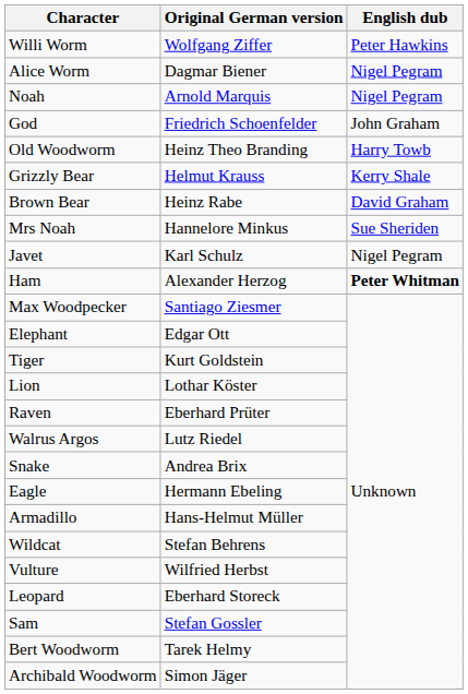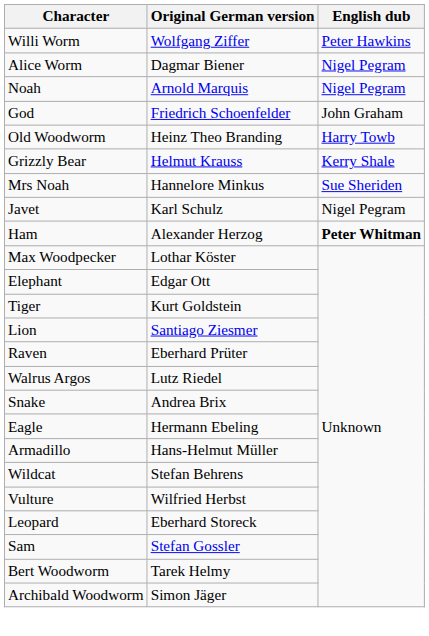- row: Brown Bear | Heinz Rabe | David Graham
Max Woodpecker | Original German version: Santiago Ziesmer -> Lothar Köster
Lion | Original German version: Lothar Köster -> Santiago Ziesmer
